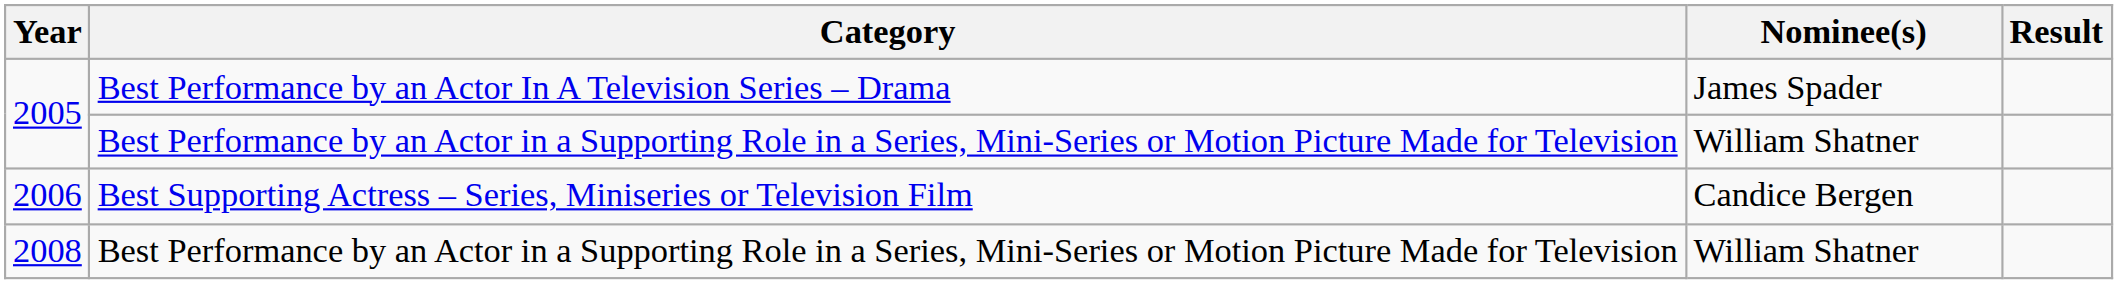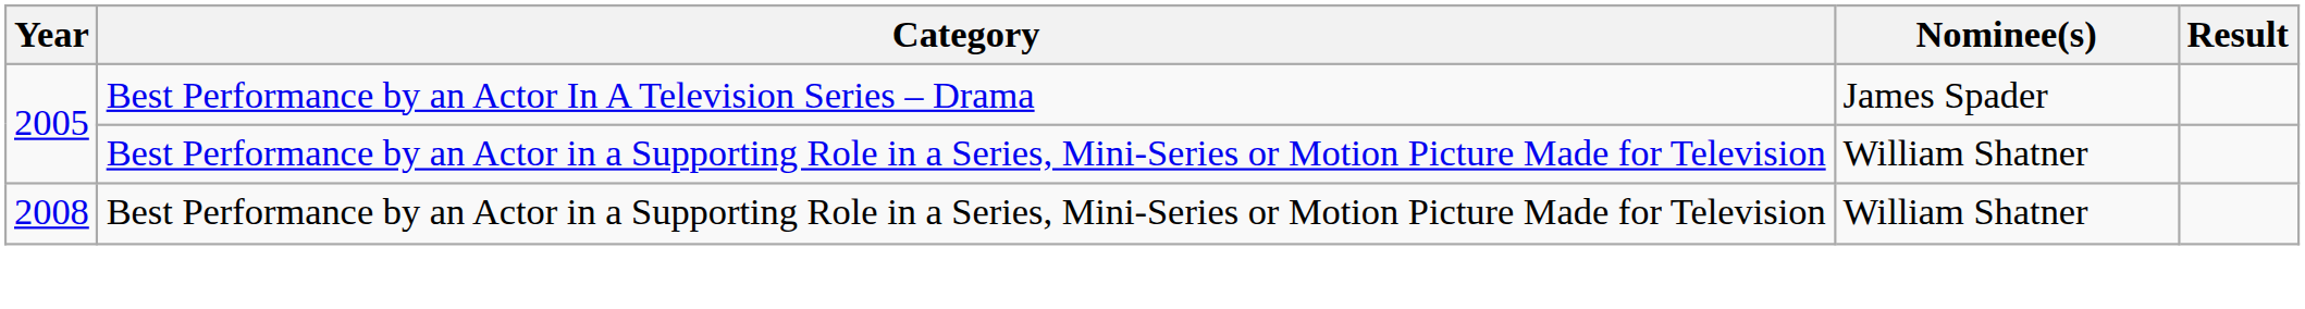- row: 2006 | Best Supporting Actress – Series, Miniseries or Television Film | Candice Bergen
